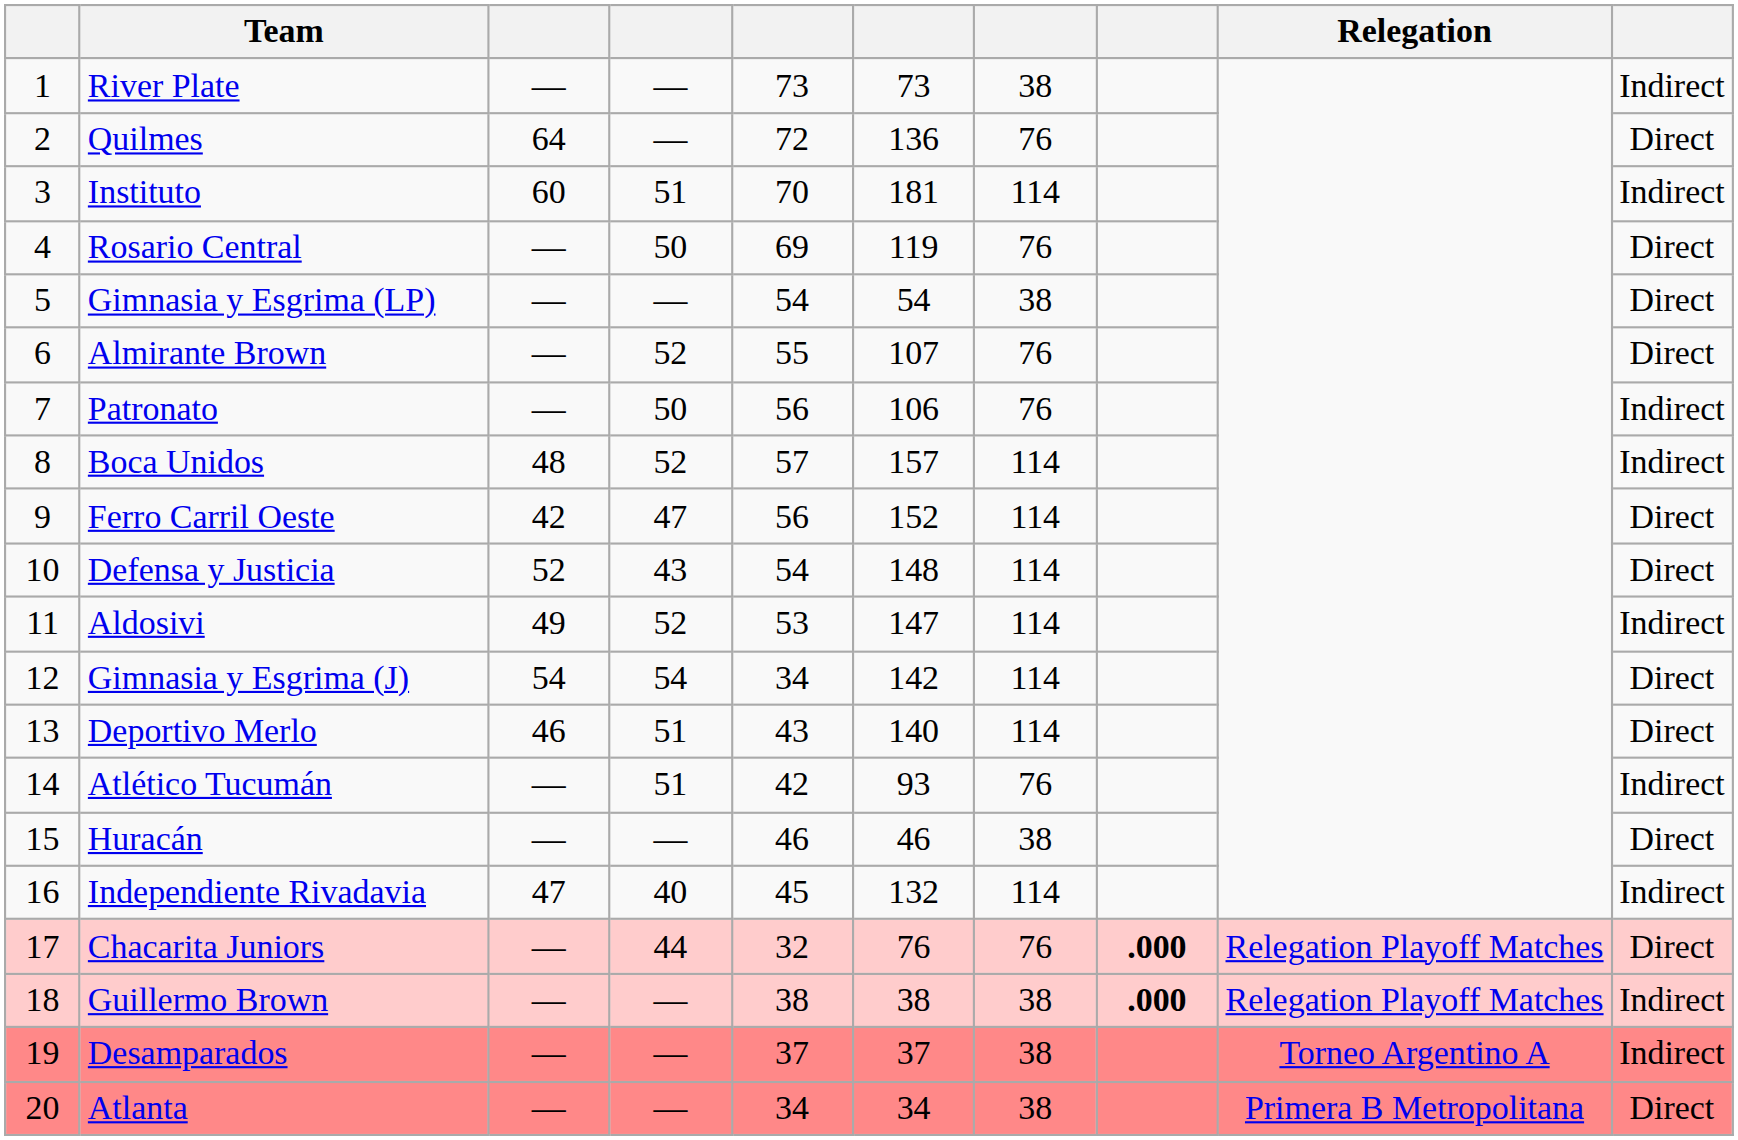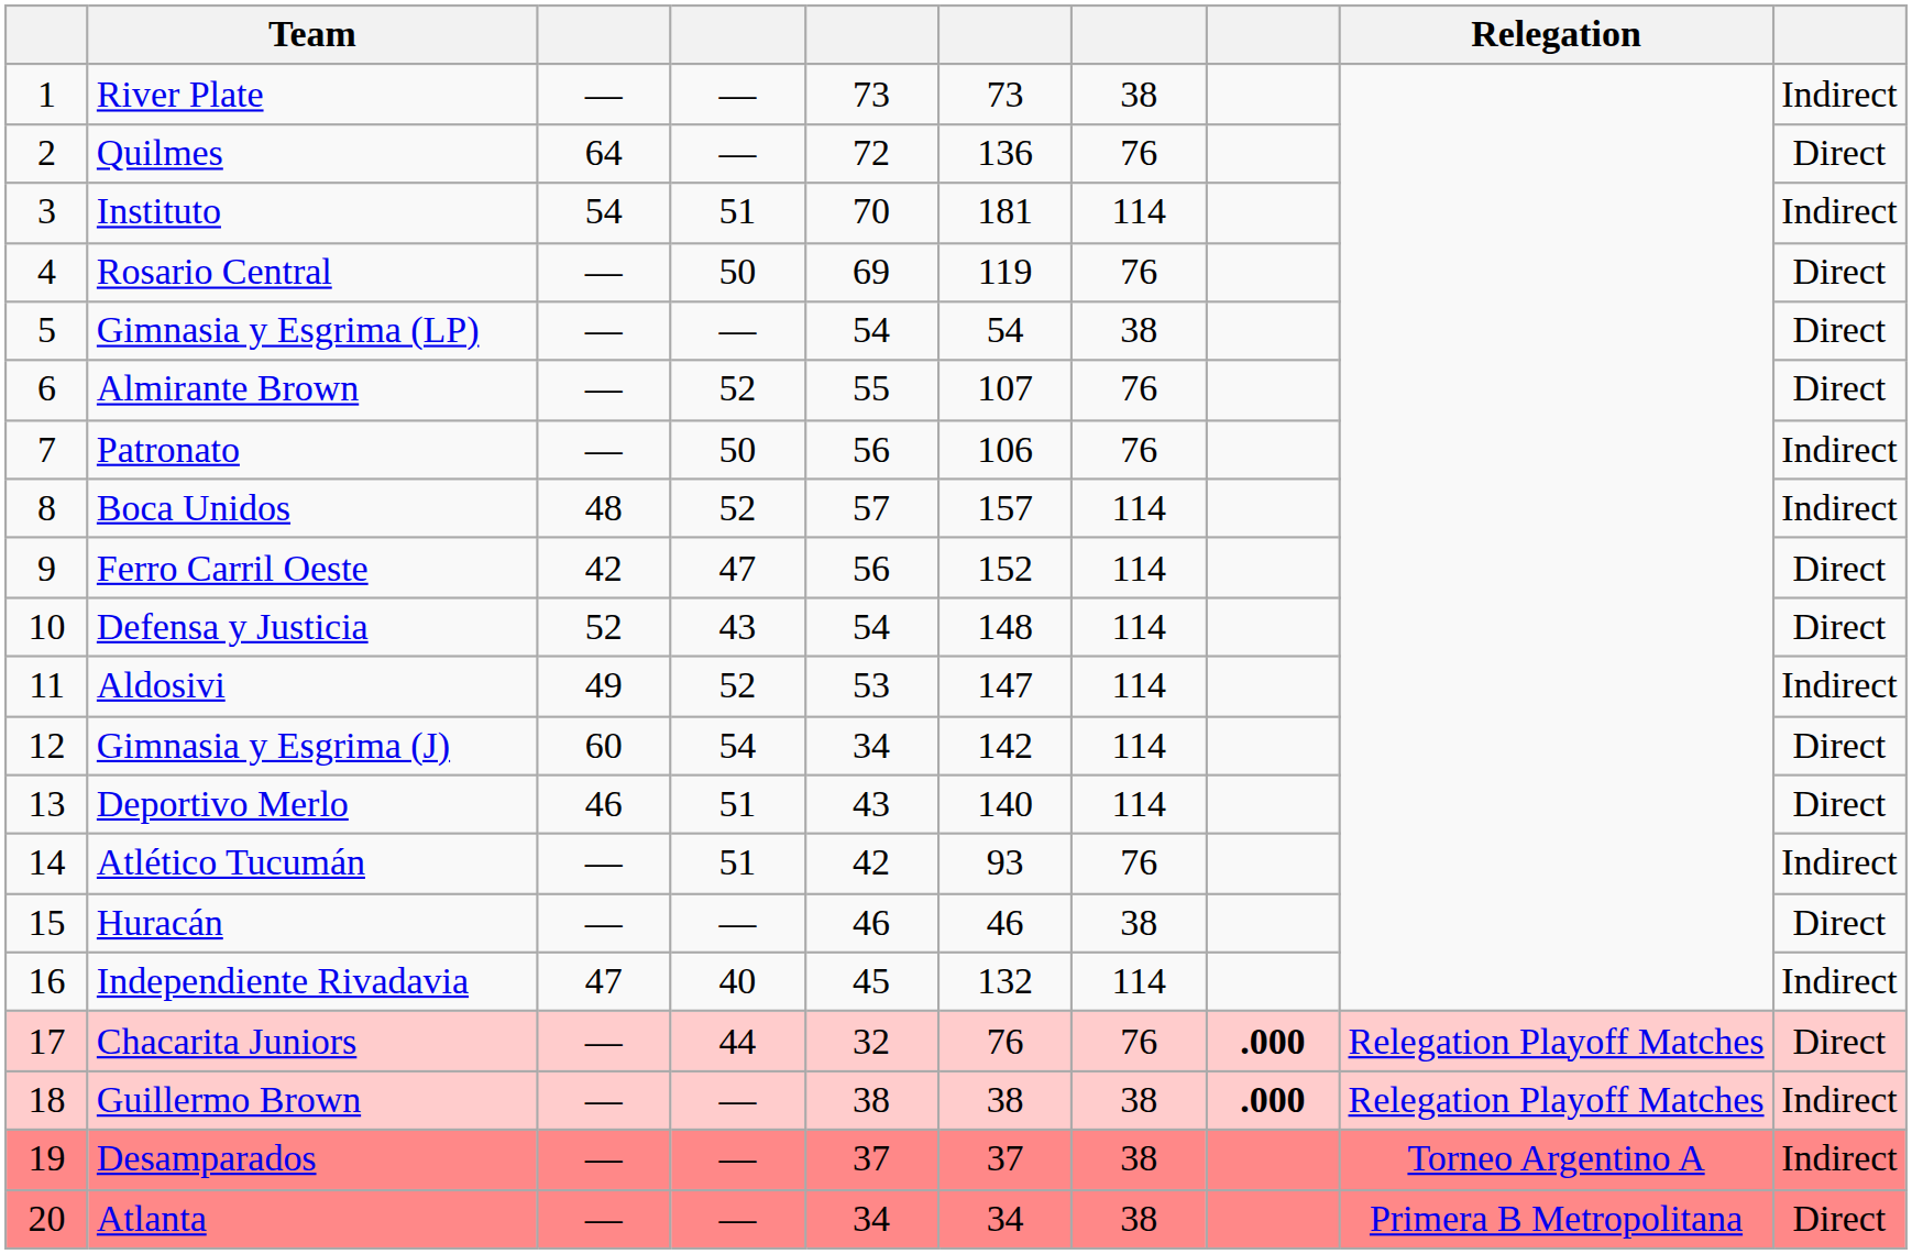Instituto | column 3: 60 -> 54
Gimnasia y Esgrima (J) | column 3: 54 -> 60
